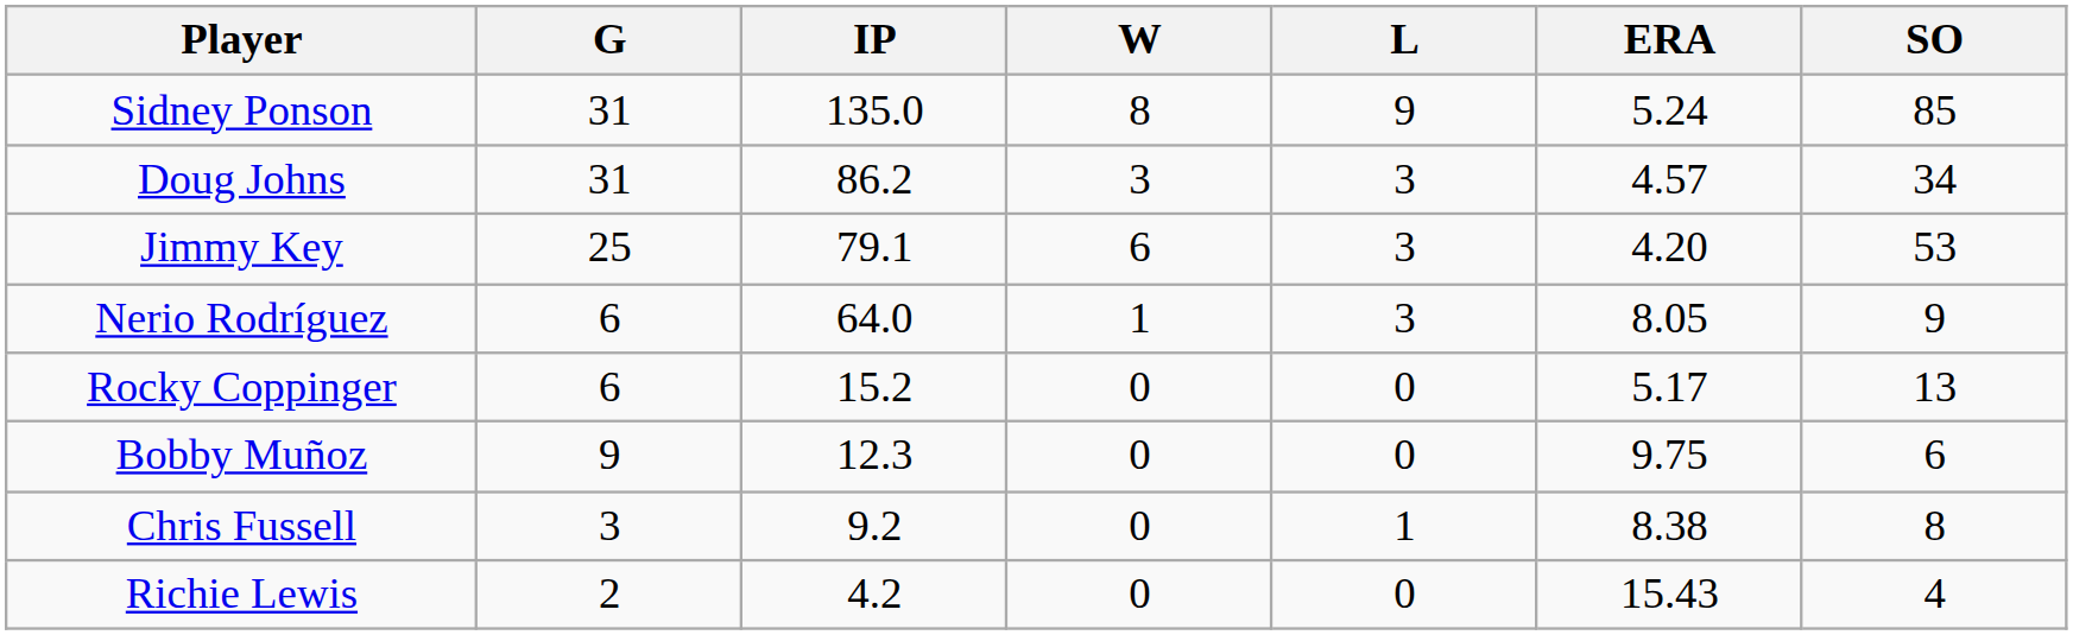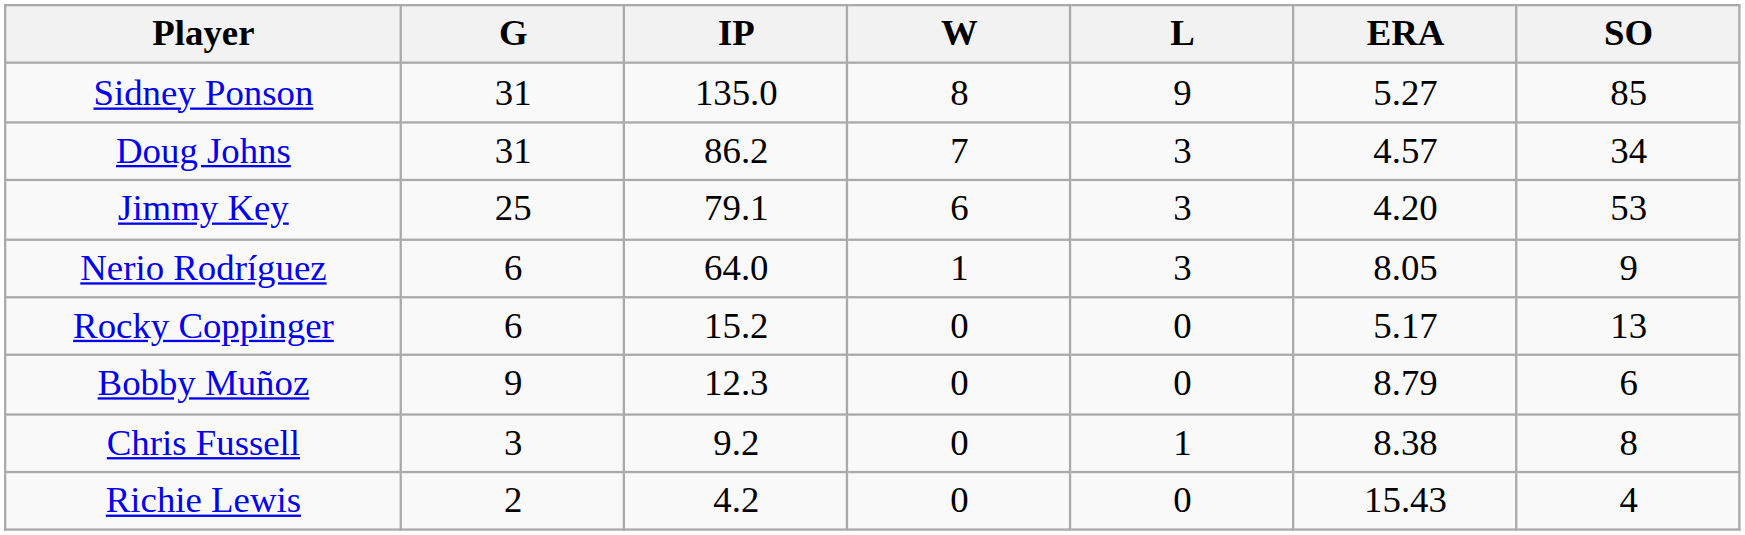Sidney Ponson | ERA: 5.24 -> 5.27
Doug Johns | W: 3 -> 7
Bobby Muñoz | ERA: 9.75 -> 8.79
